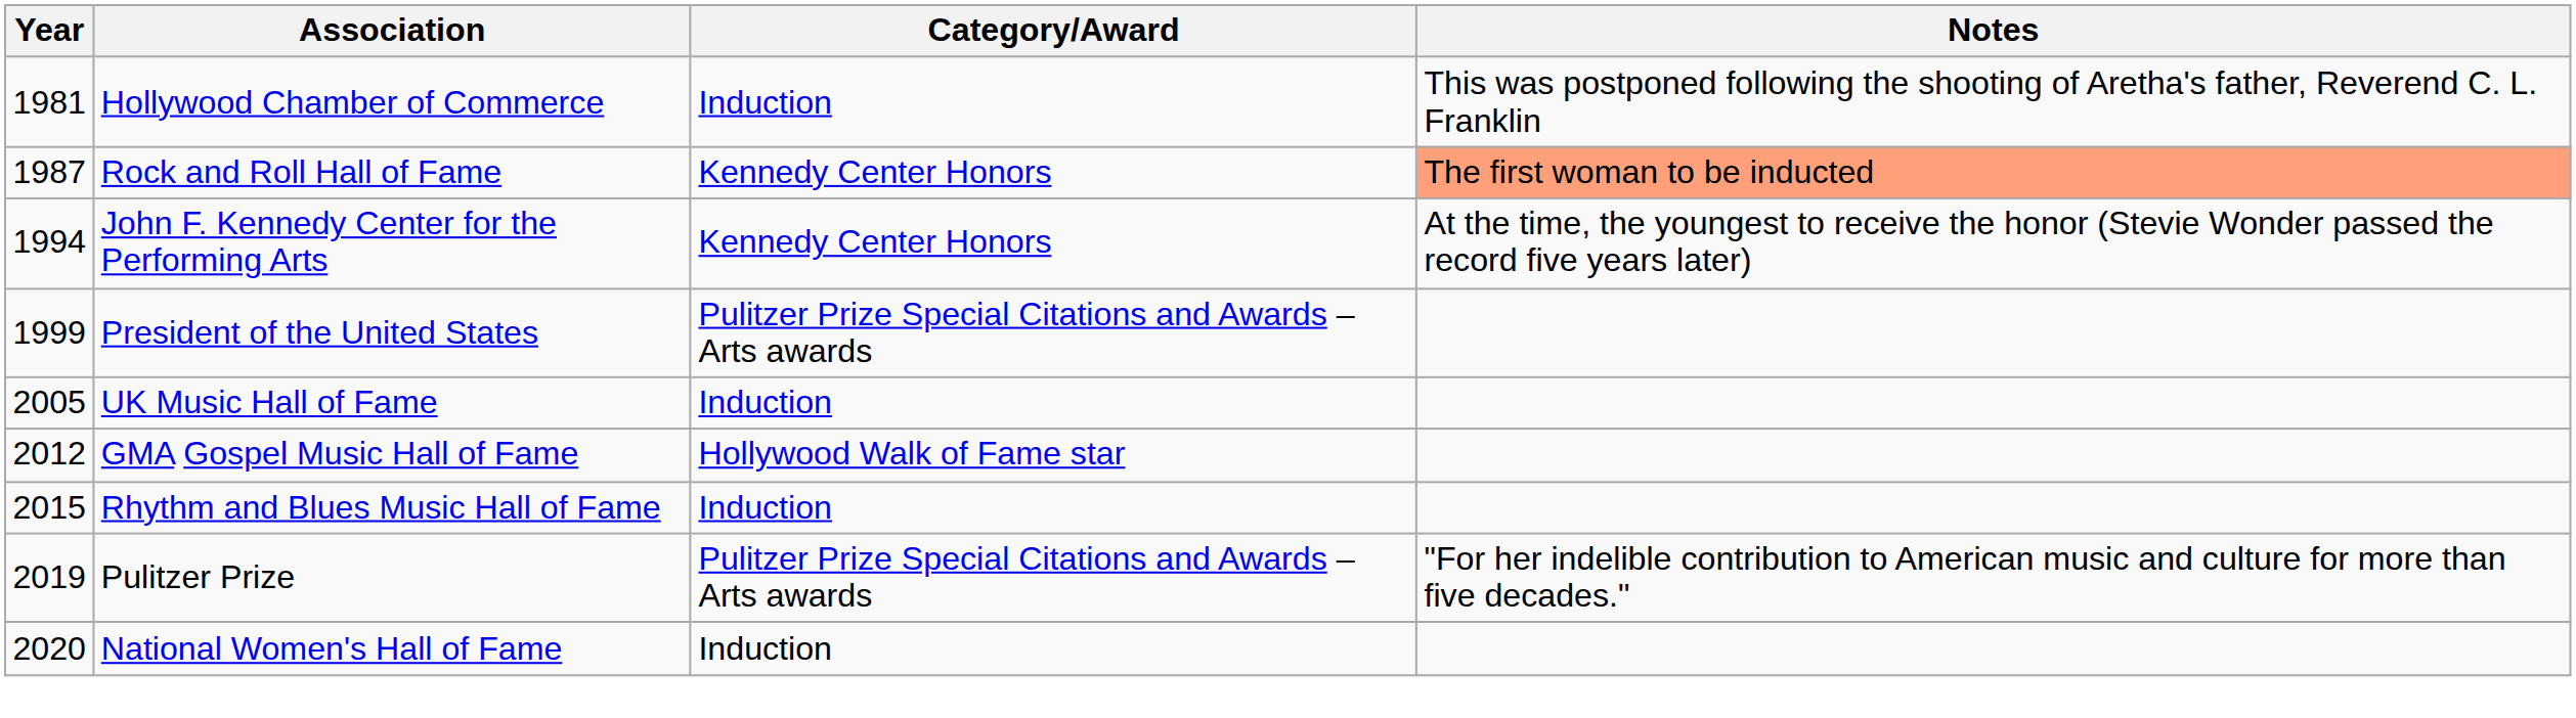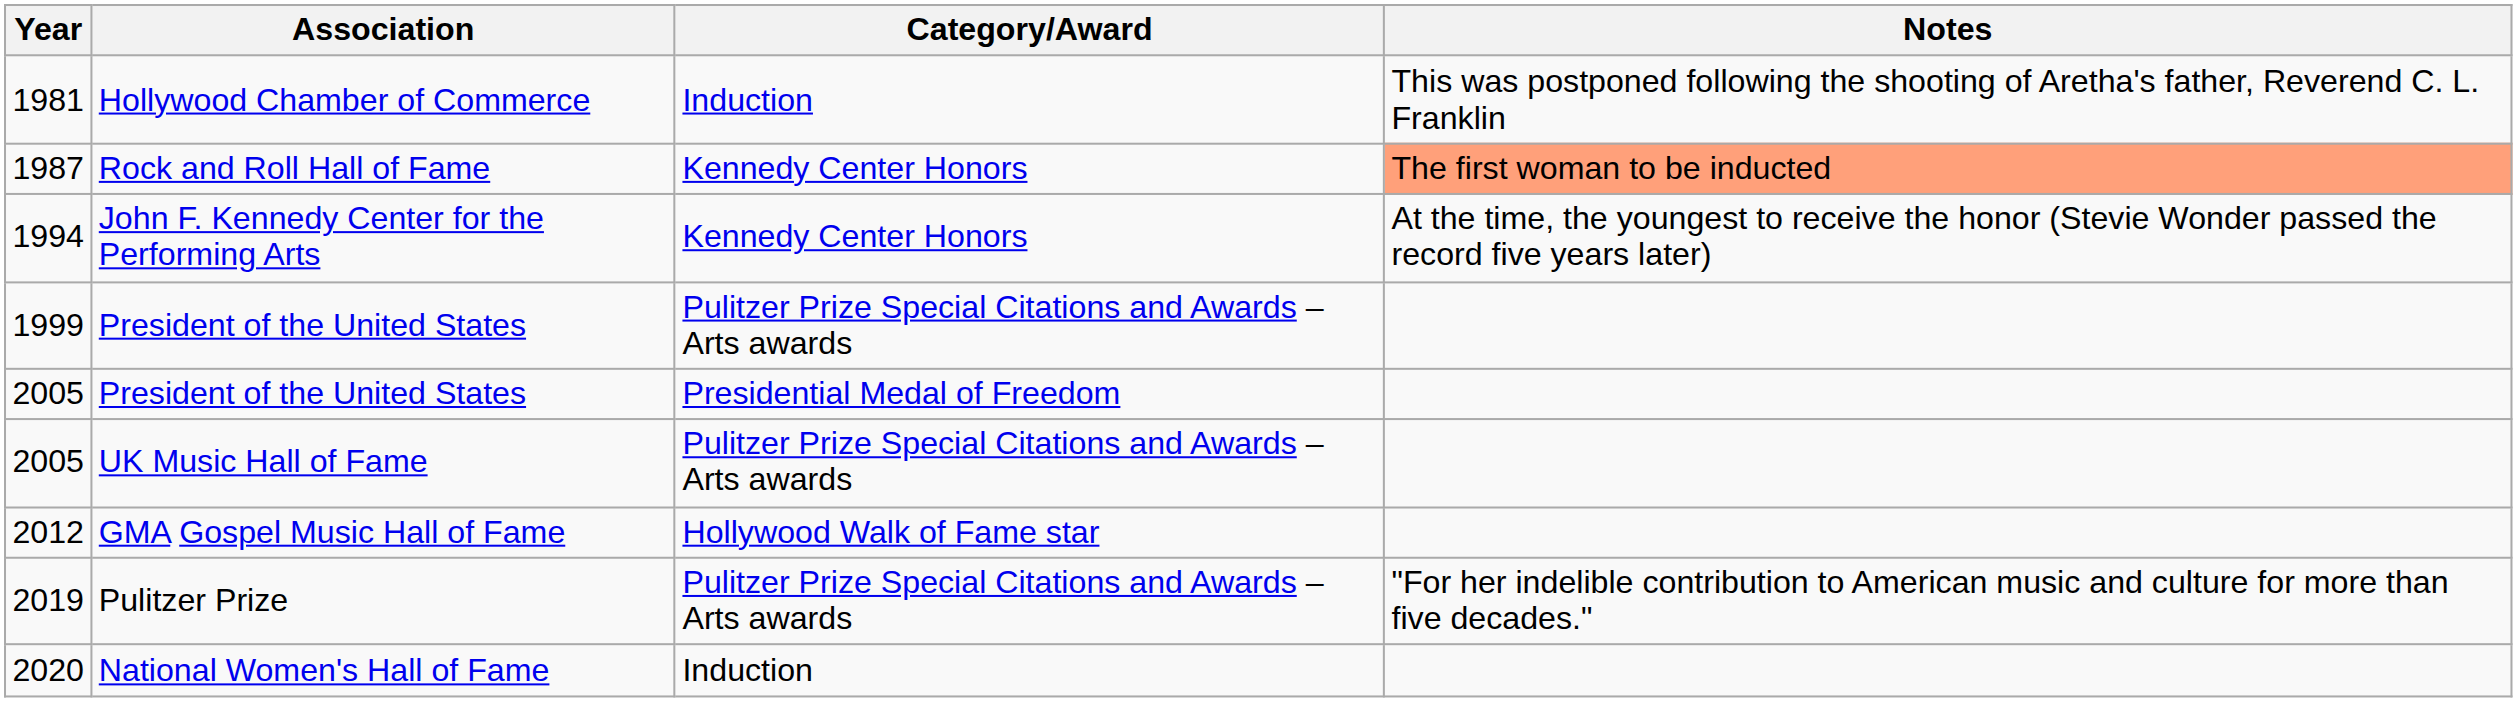+ row: 2005 | President of the United States | Presidential Medal of Freedom
UK Music Hall of Fame | Category/Award: Induction -> Pulitzer Prize Special Citations and Awards – Arts awards
- row: 2015 | Rhythm and Blues Music Hall of Fame | Induction
